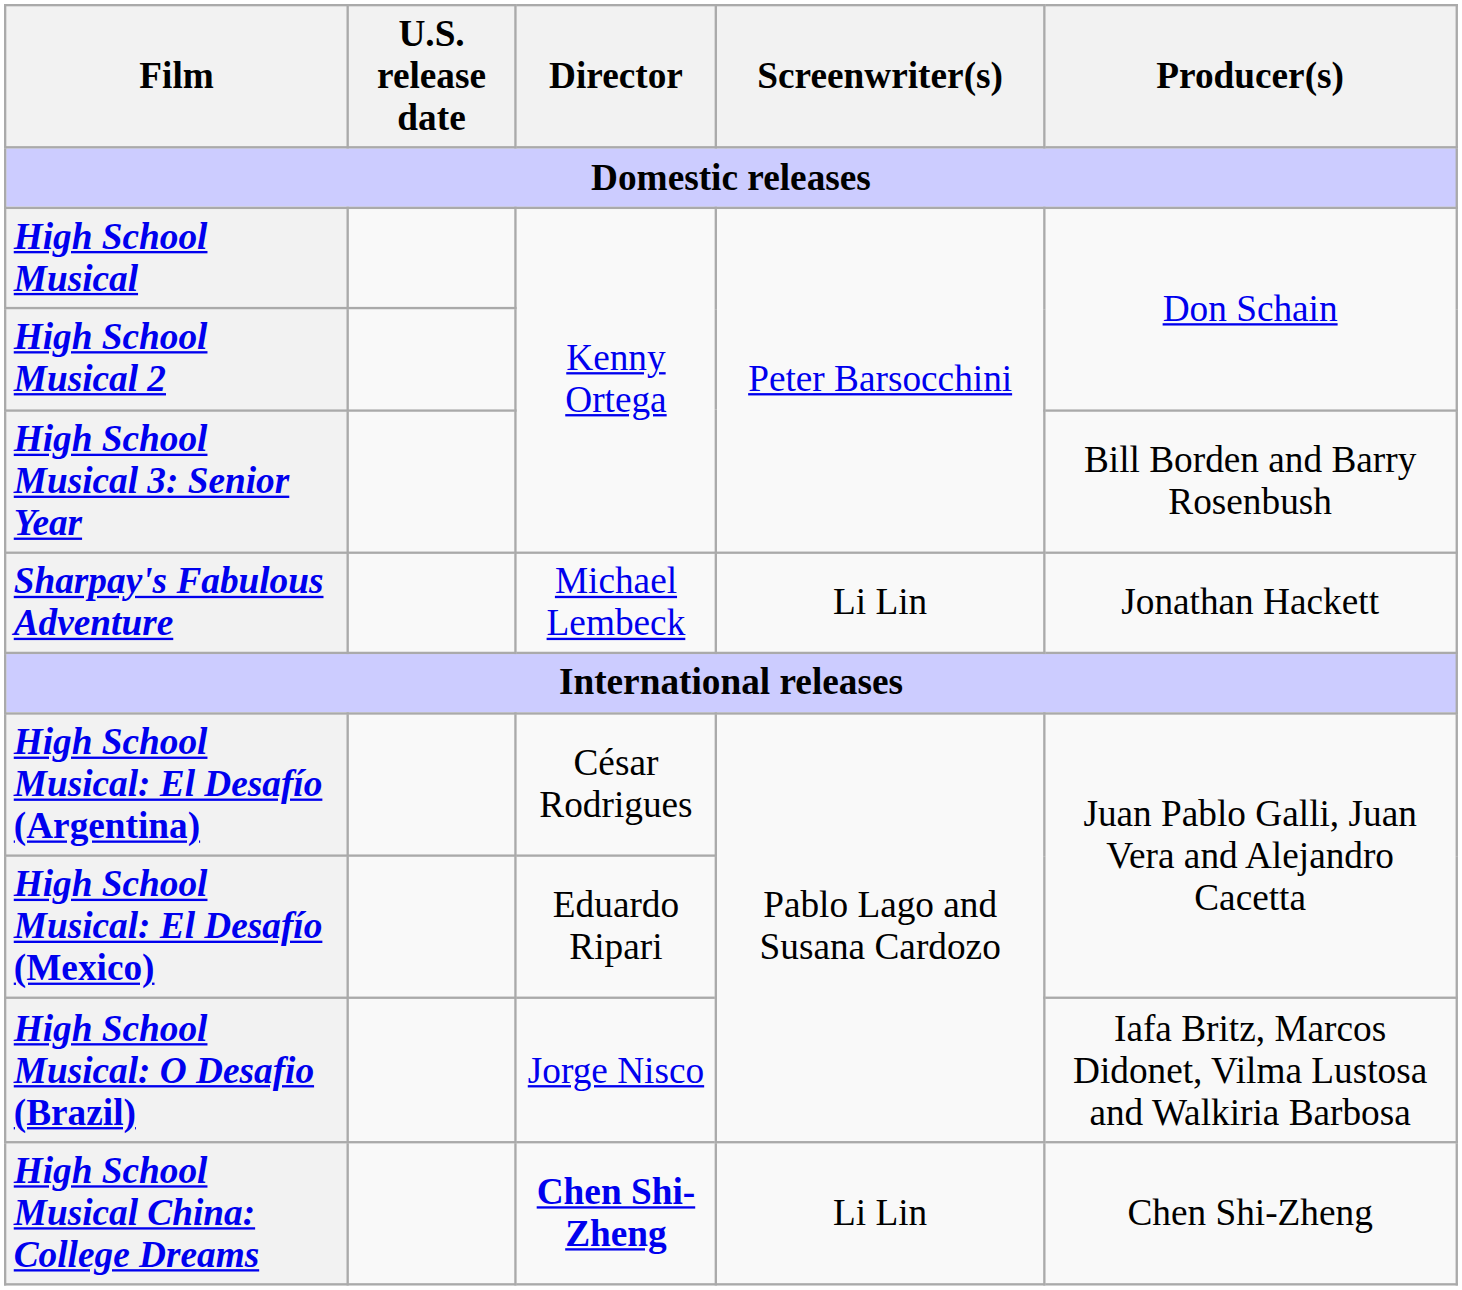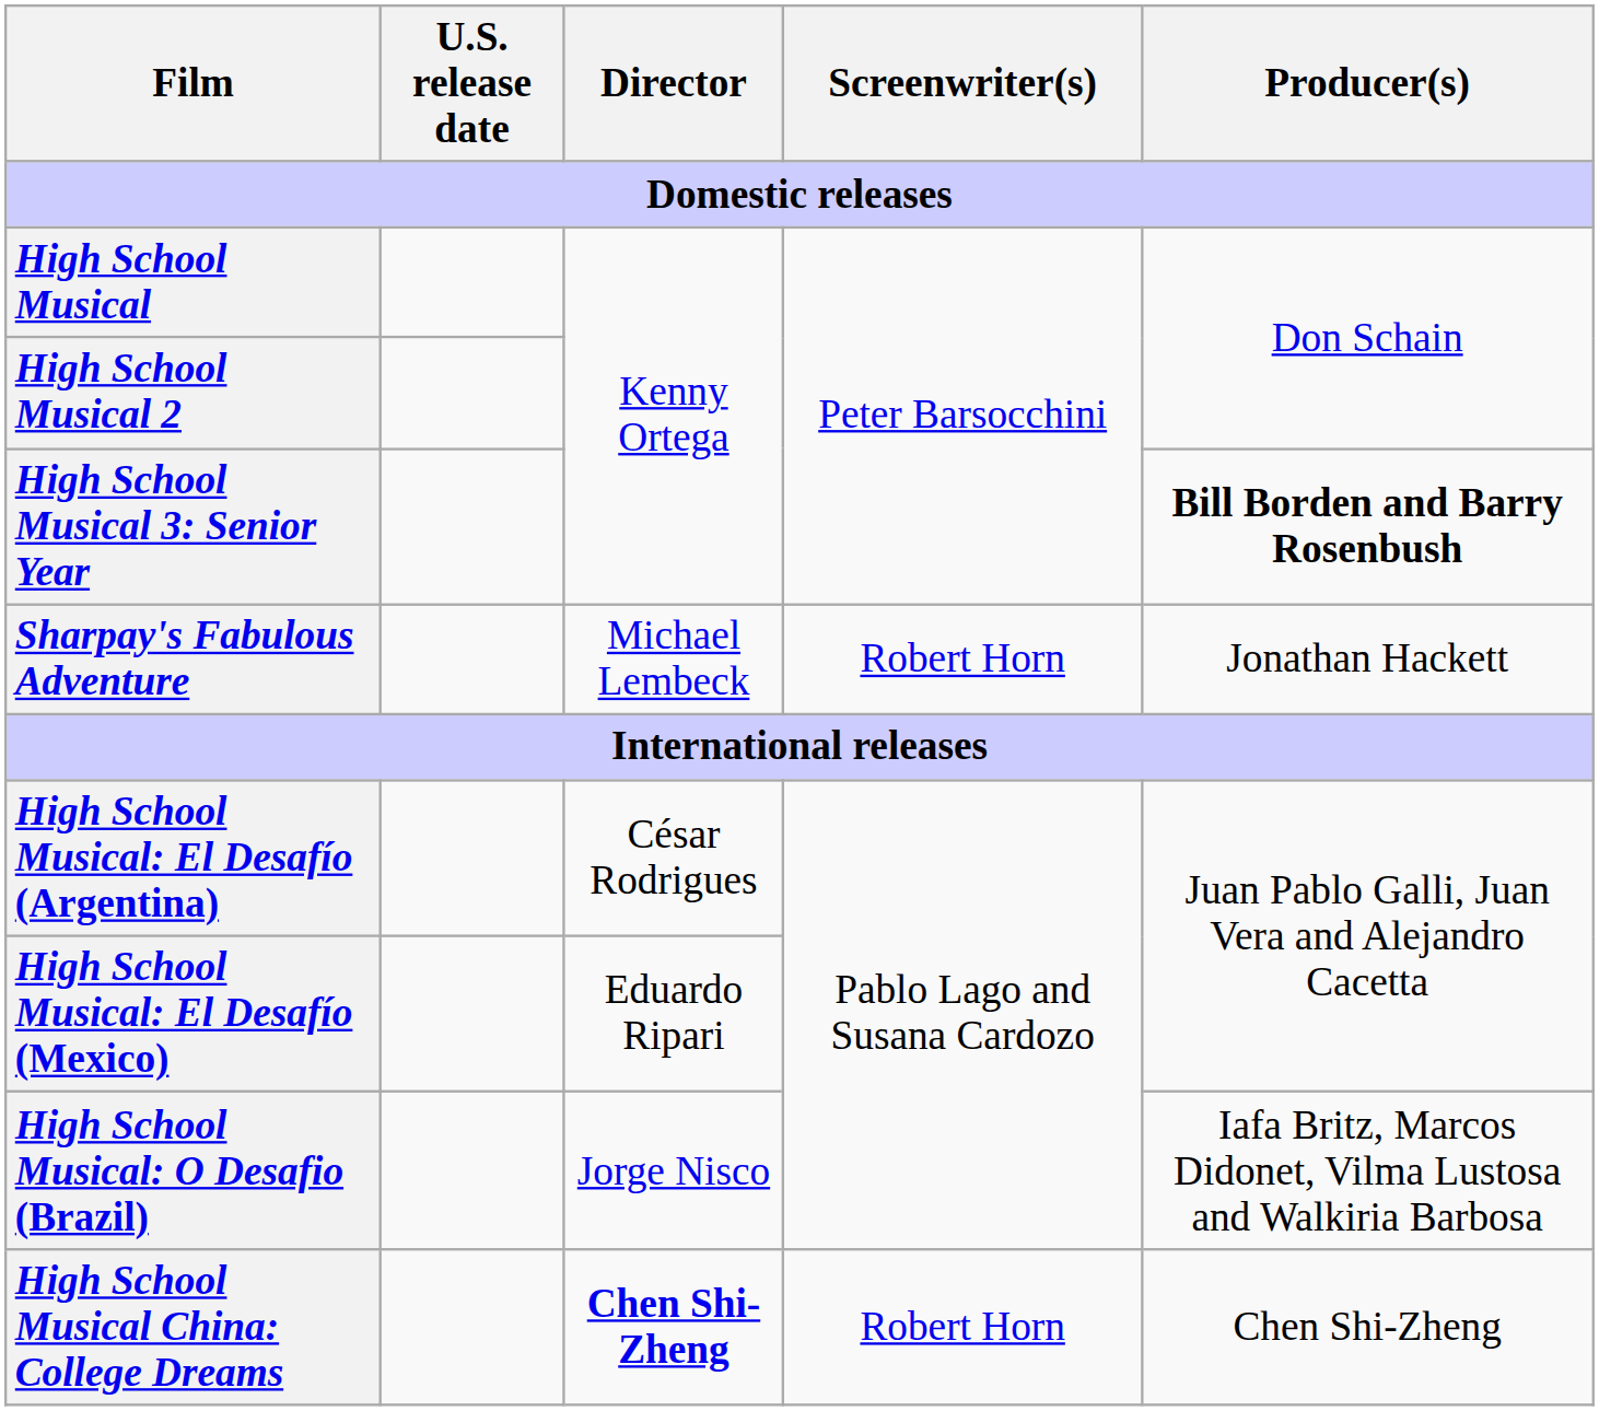High School Musical 3: Senior Year | column 5: normal -> bold
Sharpay's Fabulous Adventure | Screenwriter(s): Li Lin -> Robert Horn
High School Musical China: College Dreams | Screenwriter(s): Li Lin -> Robert Horn
